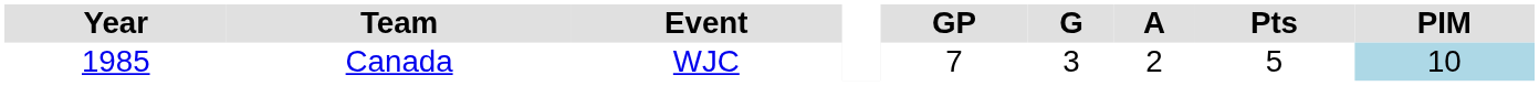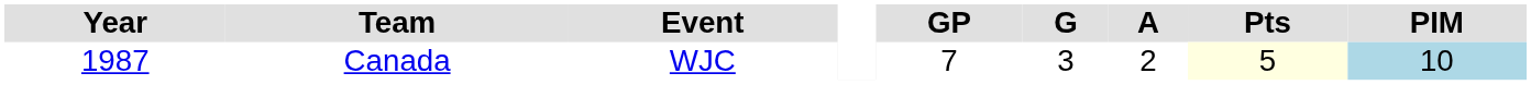Canada | Year: 1985 -> 1987
Canada | Pts: no background -> lightyellow background
